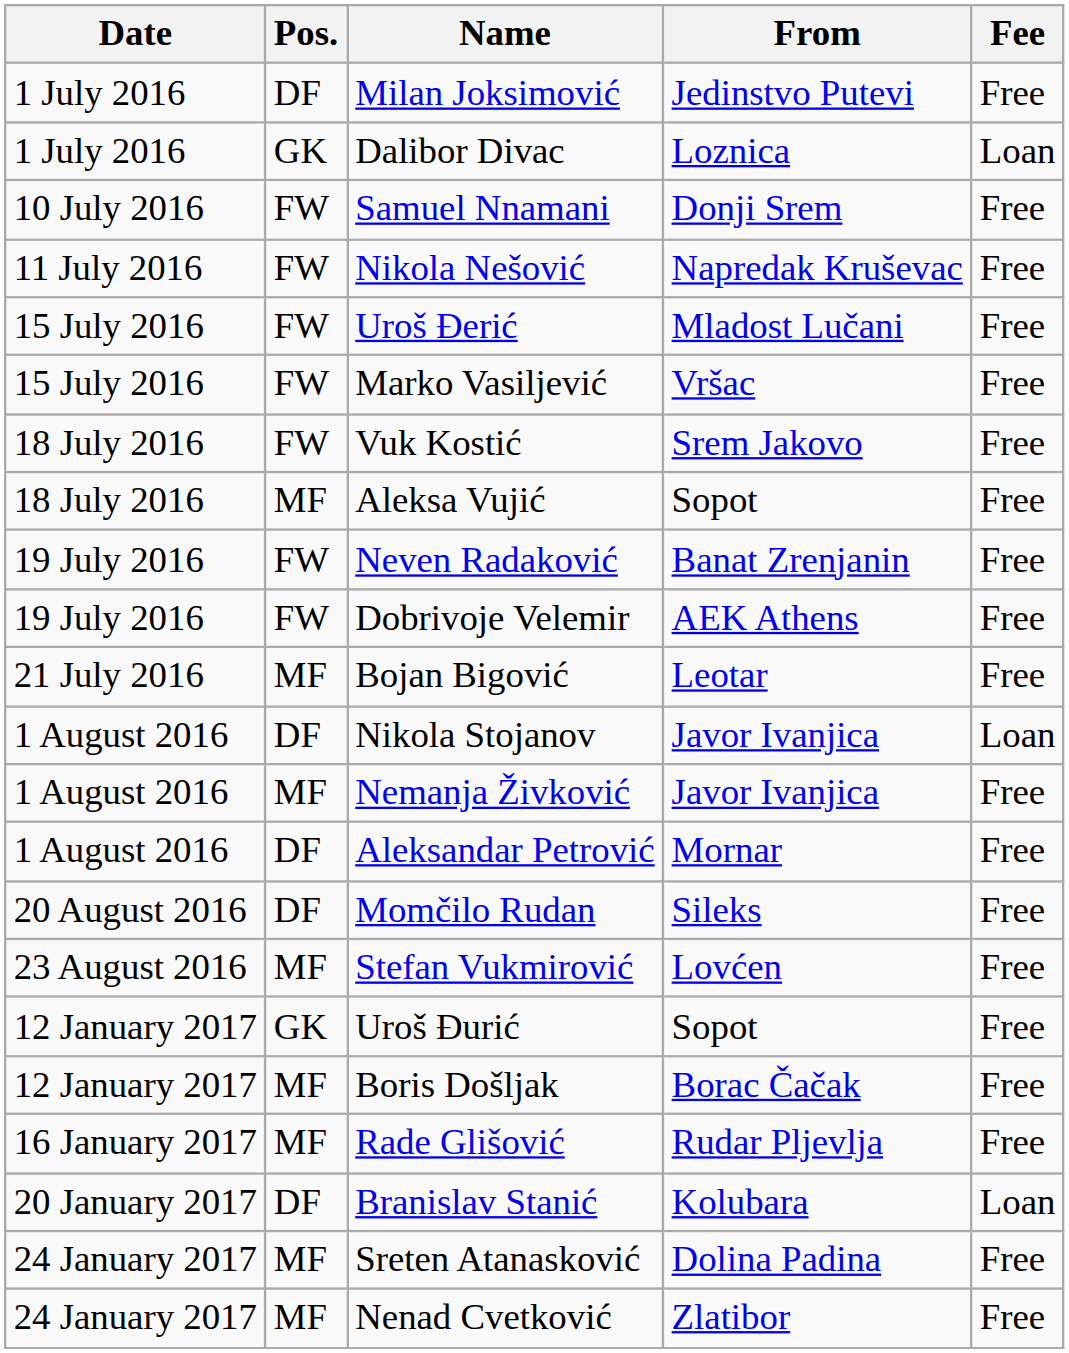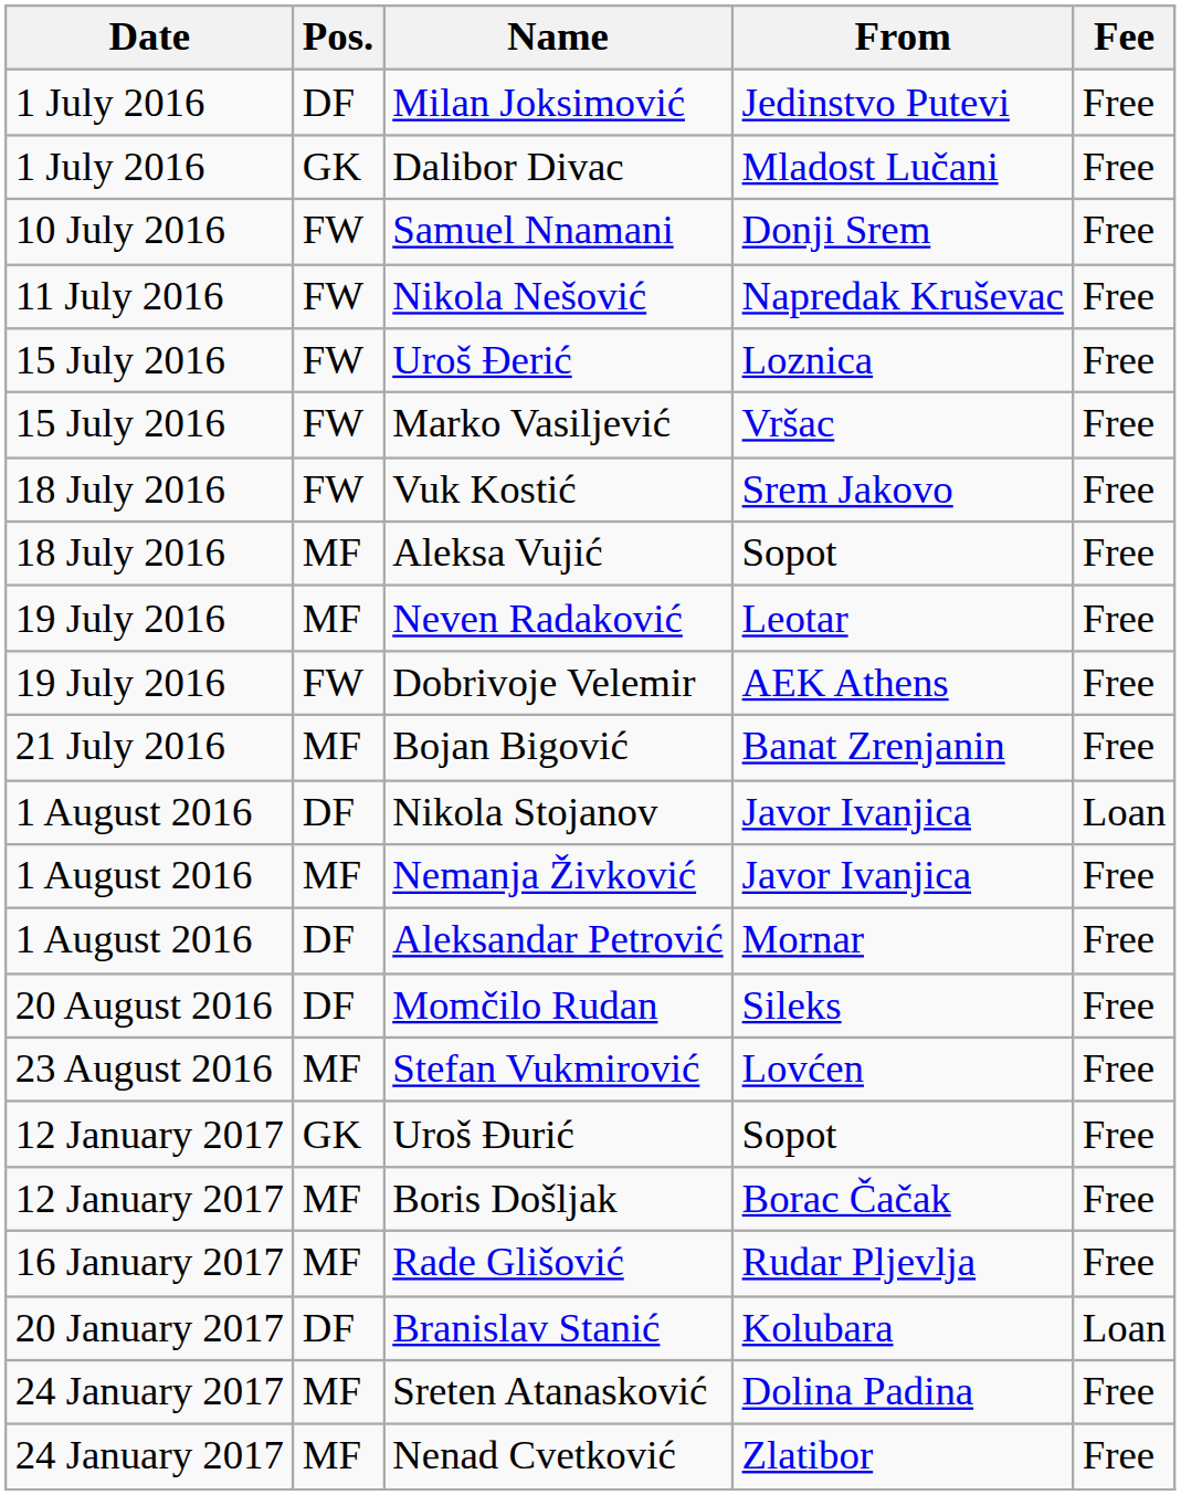Dalibor Divac | From: Loznica -> Mladost Lučani
Dalibor Divac | Fee: Loan -> Free
Uroš Đerić | From: Mladost Lučani -> Loznica
Neven Radaković | Pos.: FW -> MF
Neven Radaković | From: Banat Zrenjanin -> Leotar
Bojan Bigović | From: Leotar -> Banat Zrenjanin
